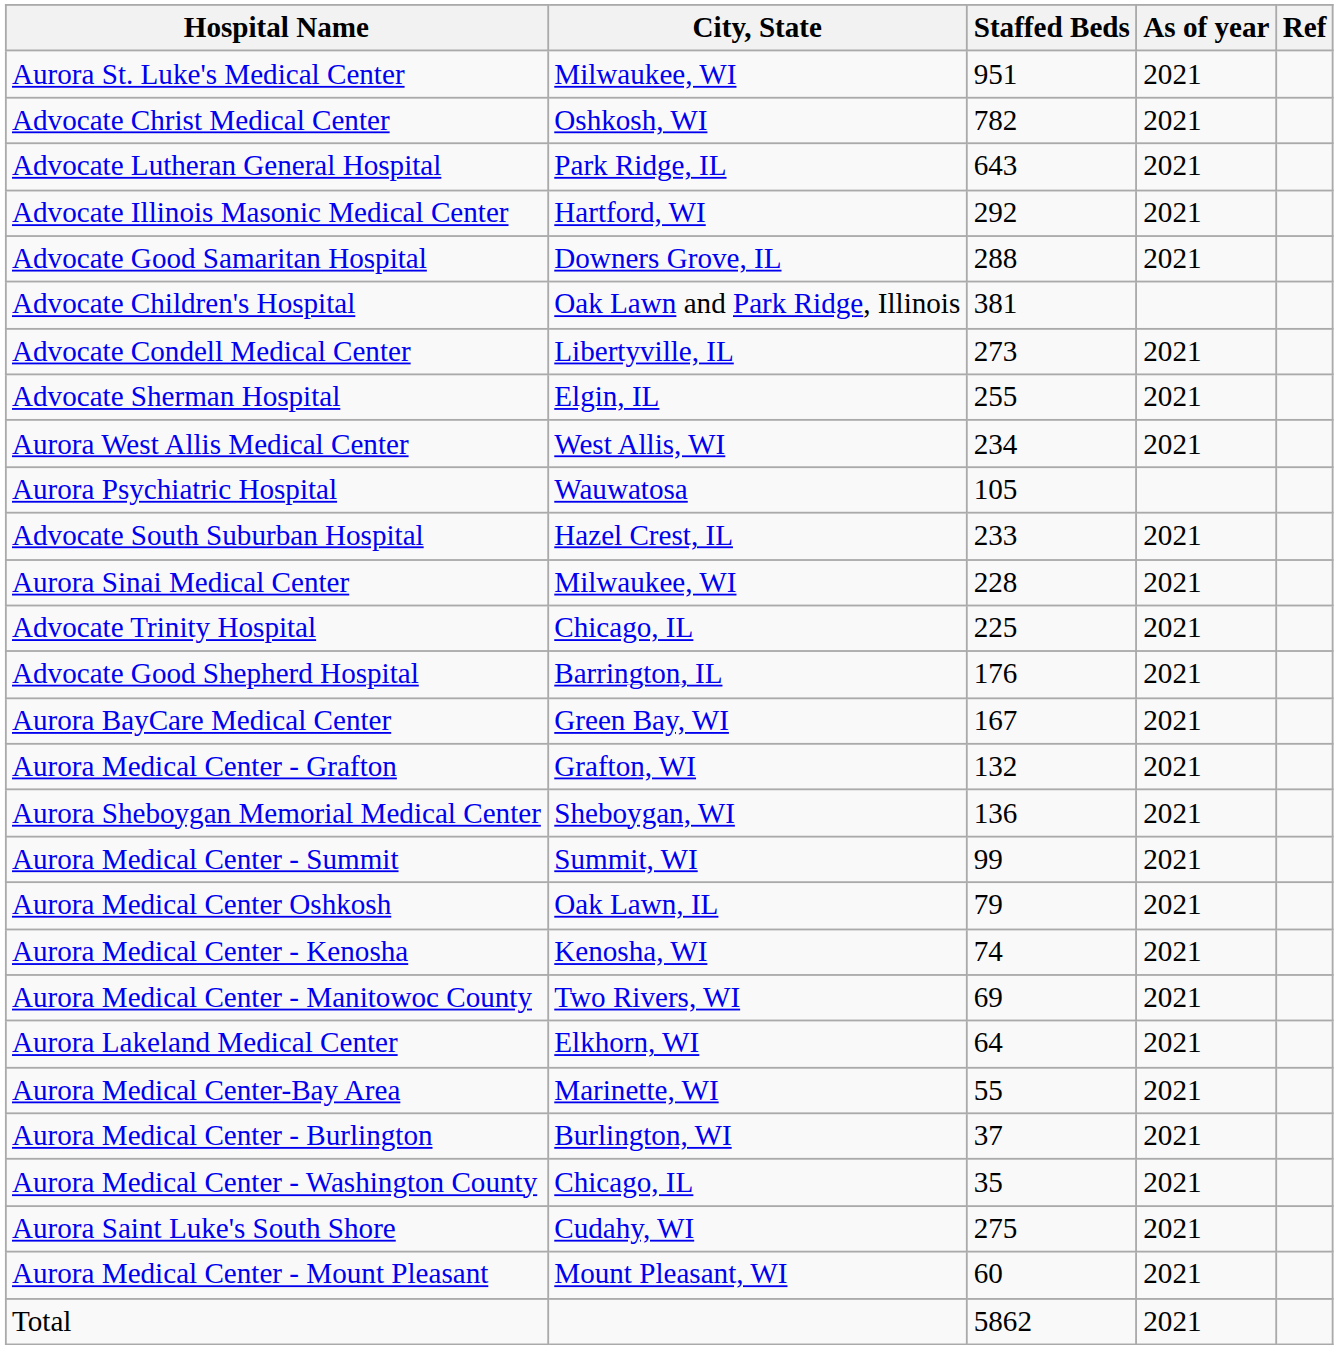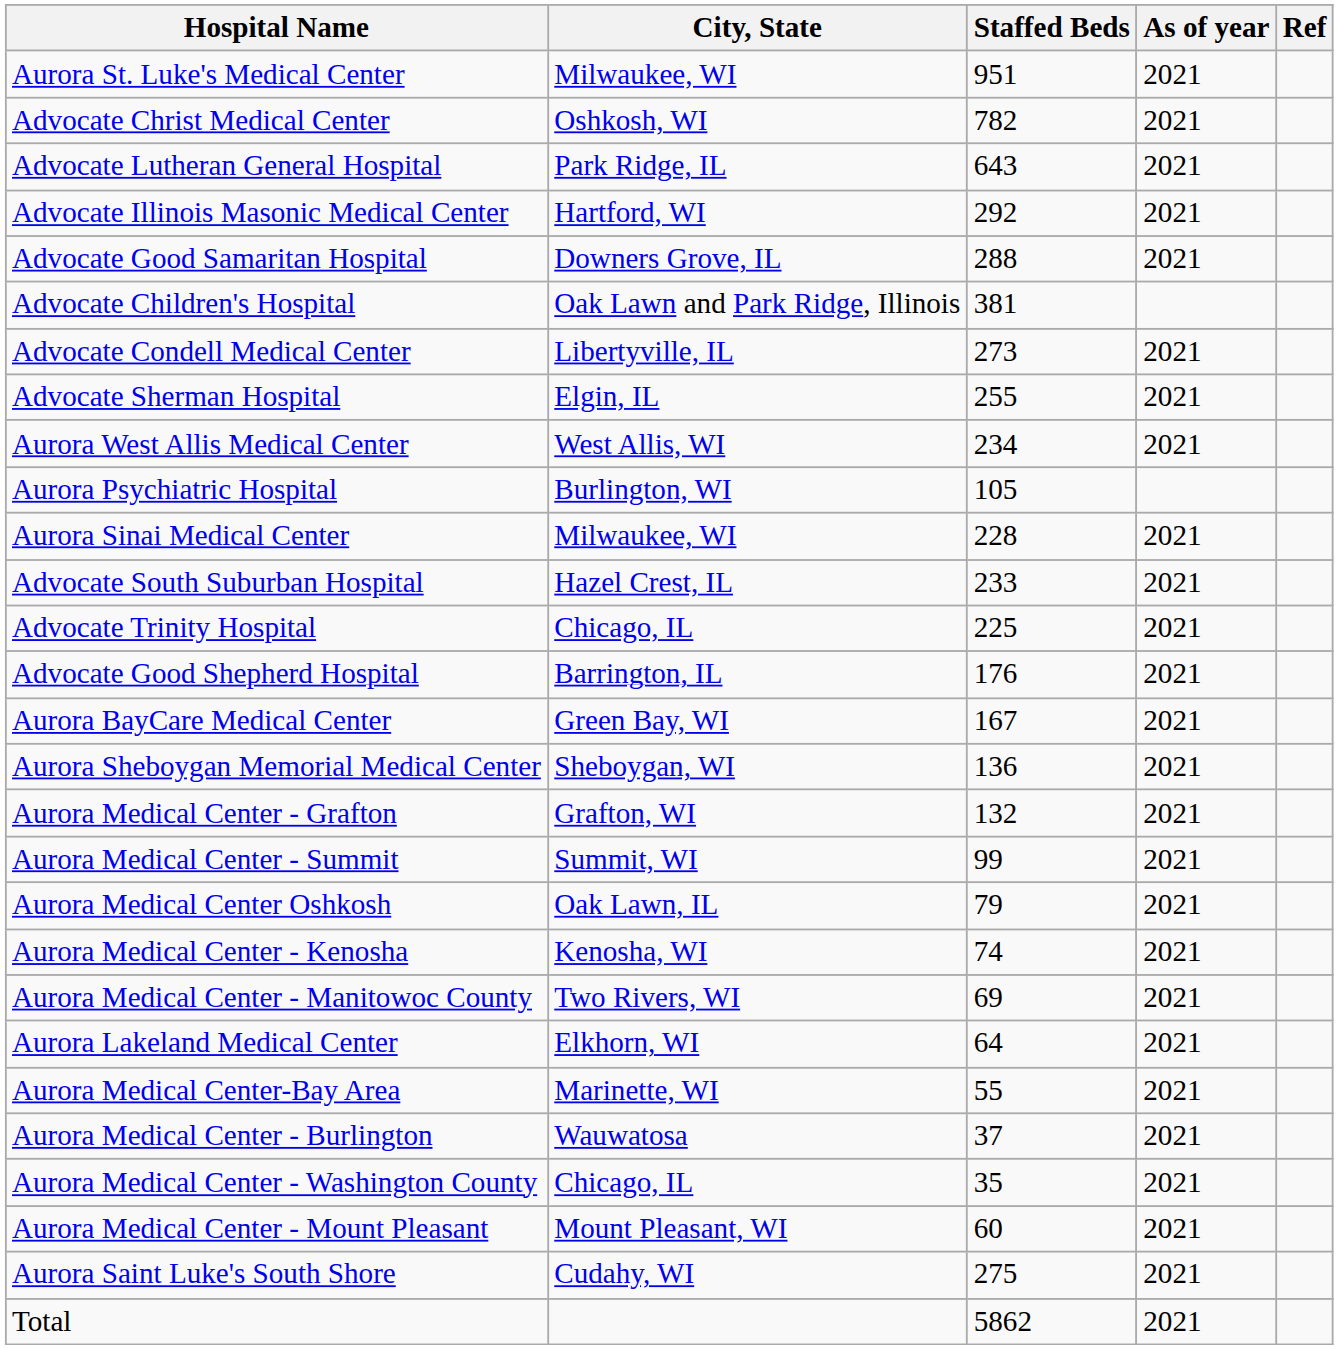Aurora Psychiatric Hospital | City, State: Wauwatosa -> Burlington, WI
rows swapped: Advocate South Suburban Hospital <-> Aurora Sinai Medical Center
rows swapped: Aurora Sheboygan Memorial Medical Center <-> Aurora Medical Center - Grafton
Aurora Medical Center - Burlington | City, State: Burlington, WI -> Wauwatosa
rows swapped: Aurora Medical Center - Mount Pleasant <-> Aurora Saint Luke's South Shore
